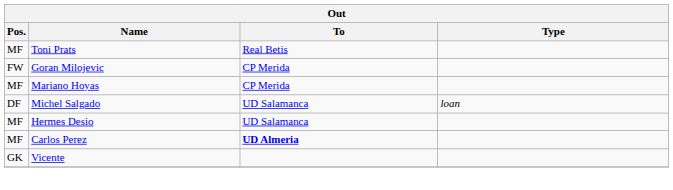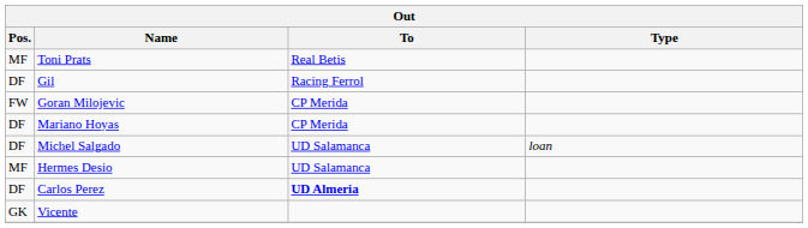+ row: DF | Gil | Racing Ferrol
Mariano Hoyas | Pos.: MF -> DF
Carlos Perez | Pos.: MF -> DF
